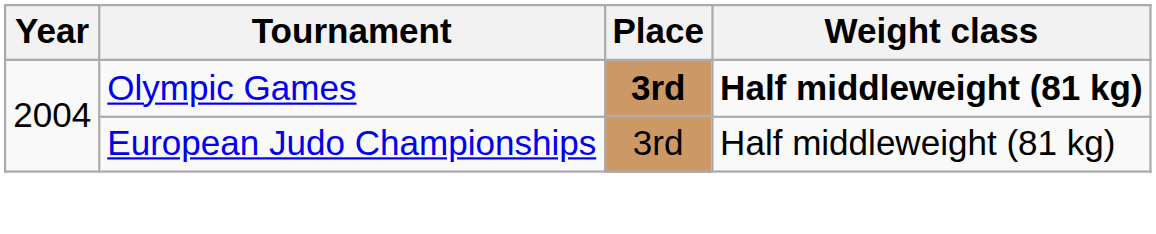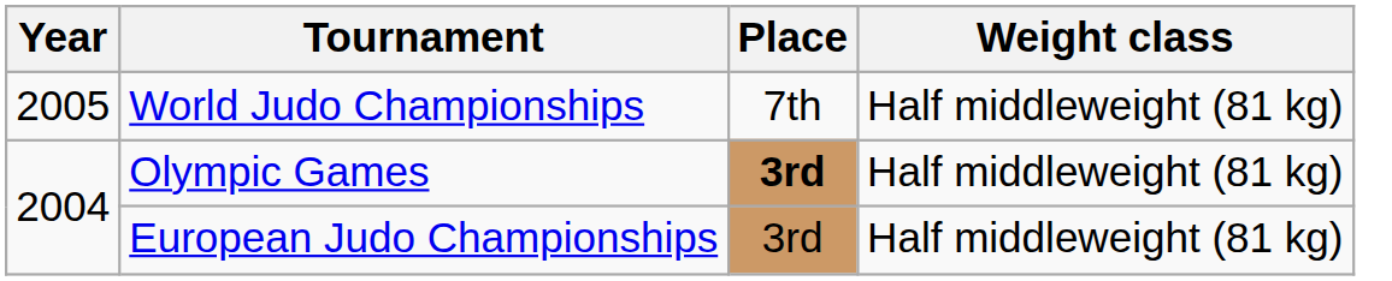+ row: 2005 | World Judo Championships | 7th | Half middleweight (81 kg)
Olympic Games | Weight class: bold -> normal
